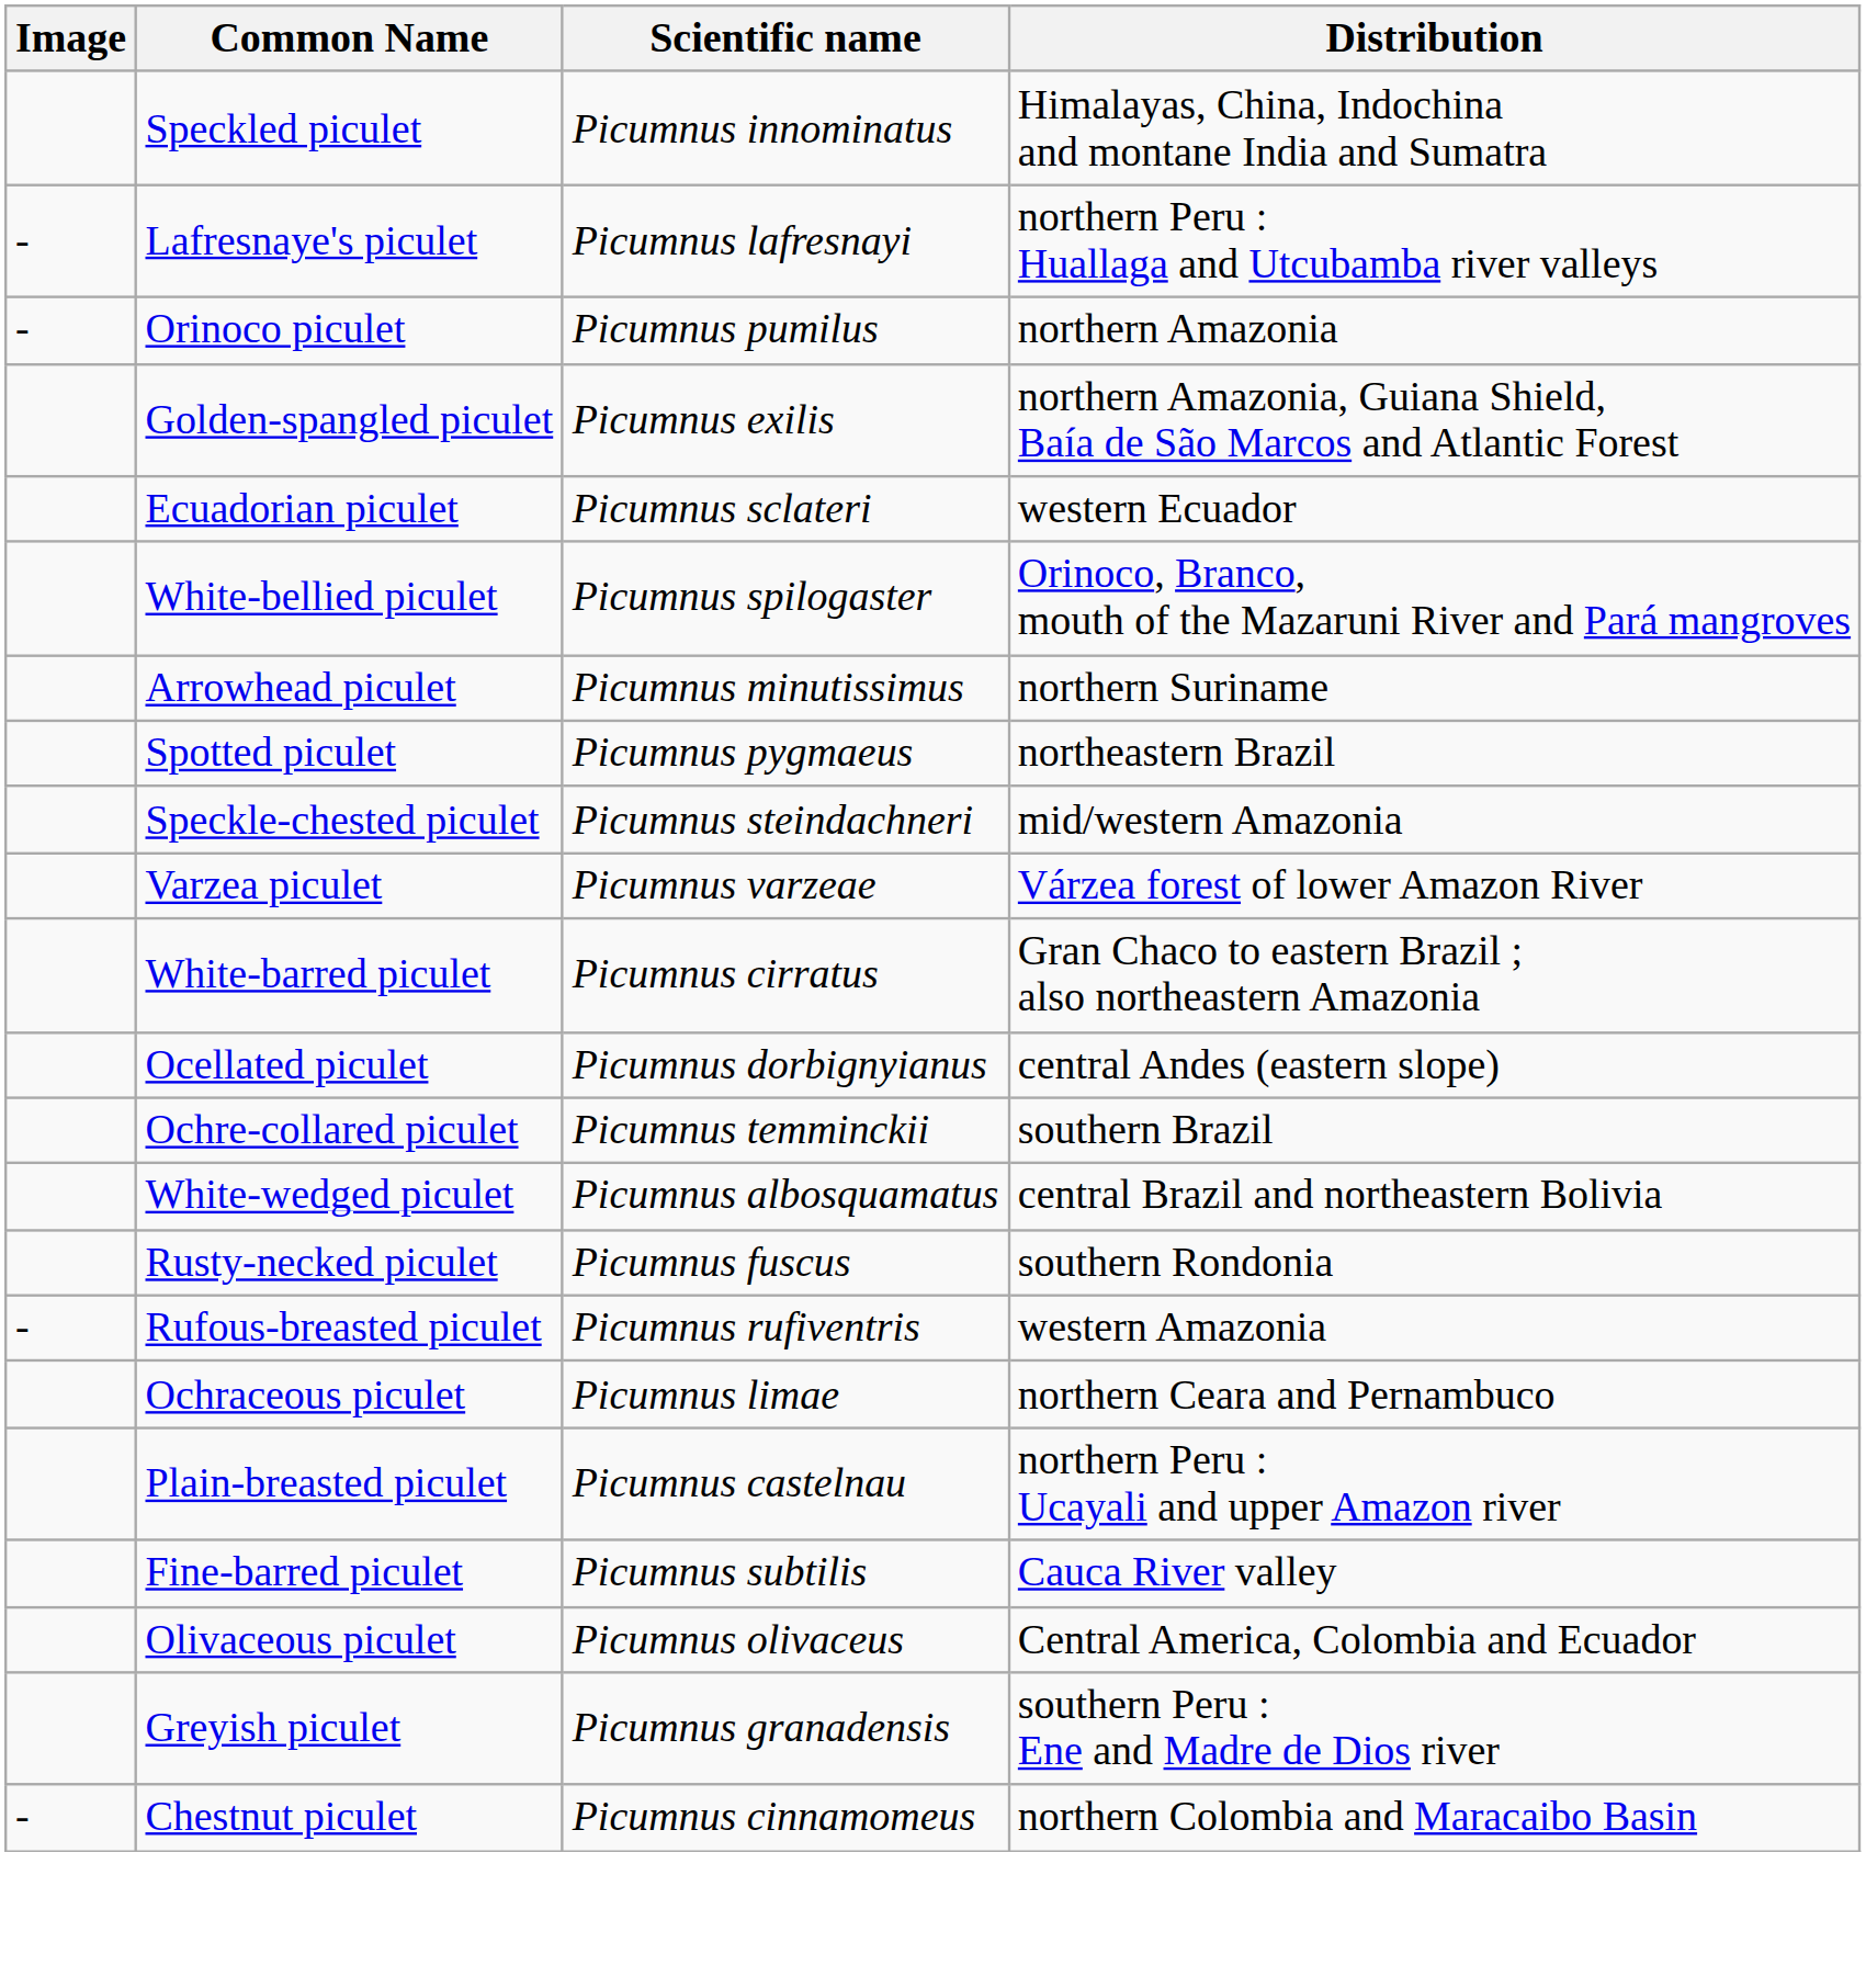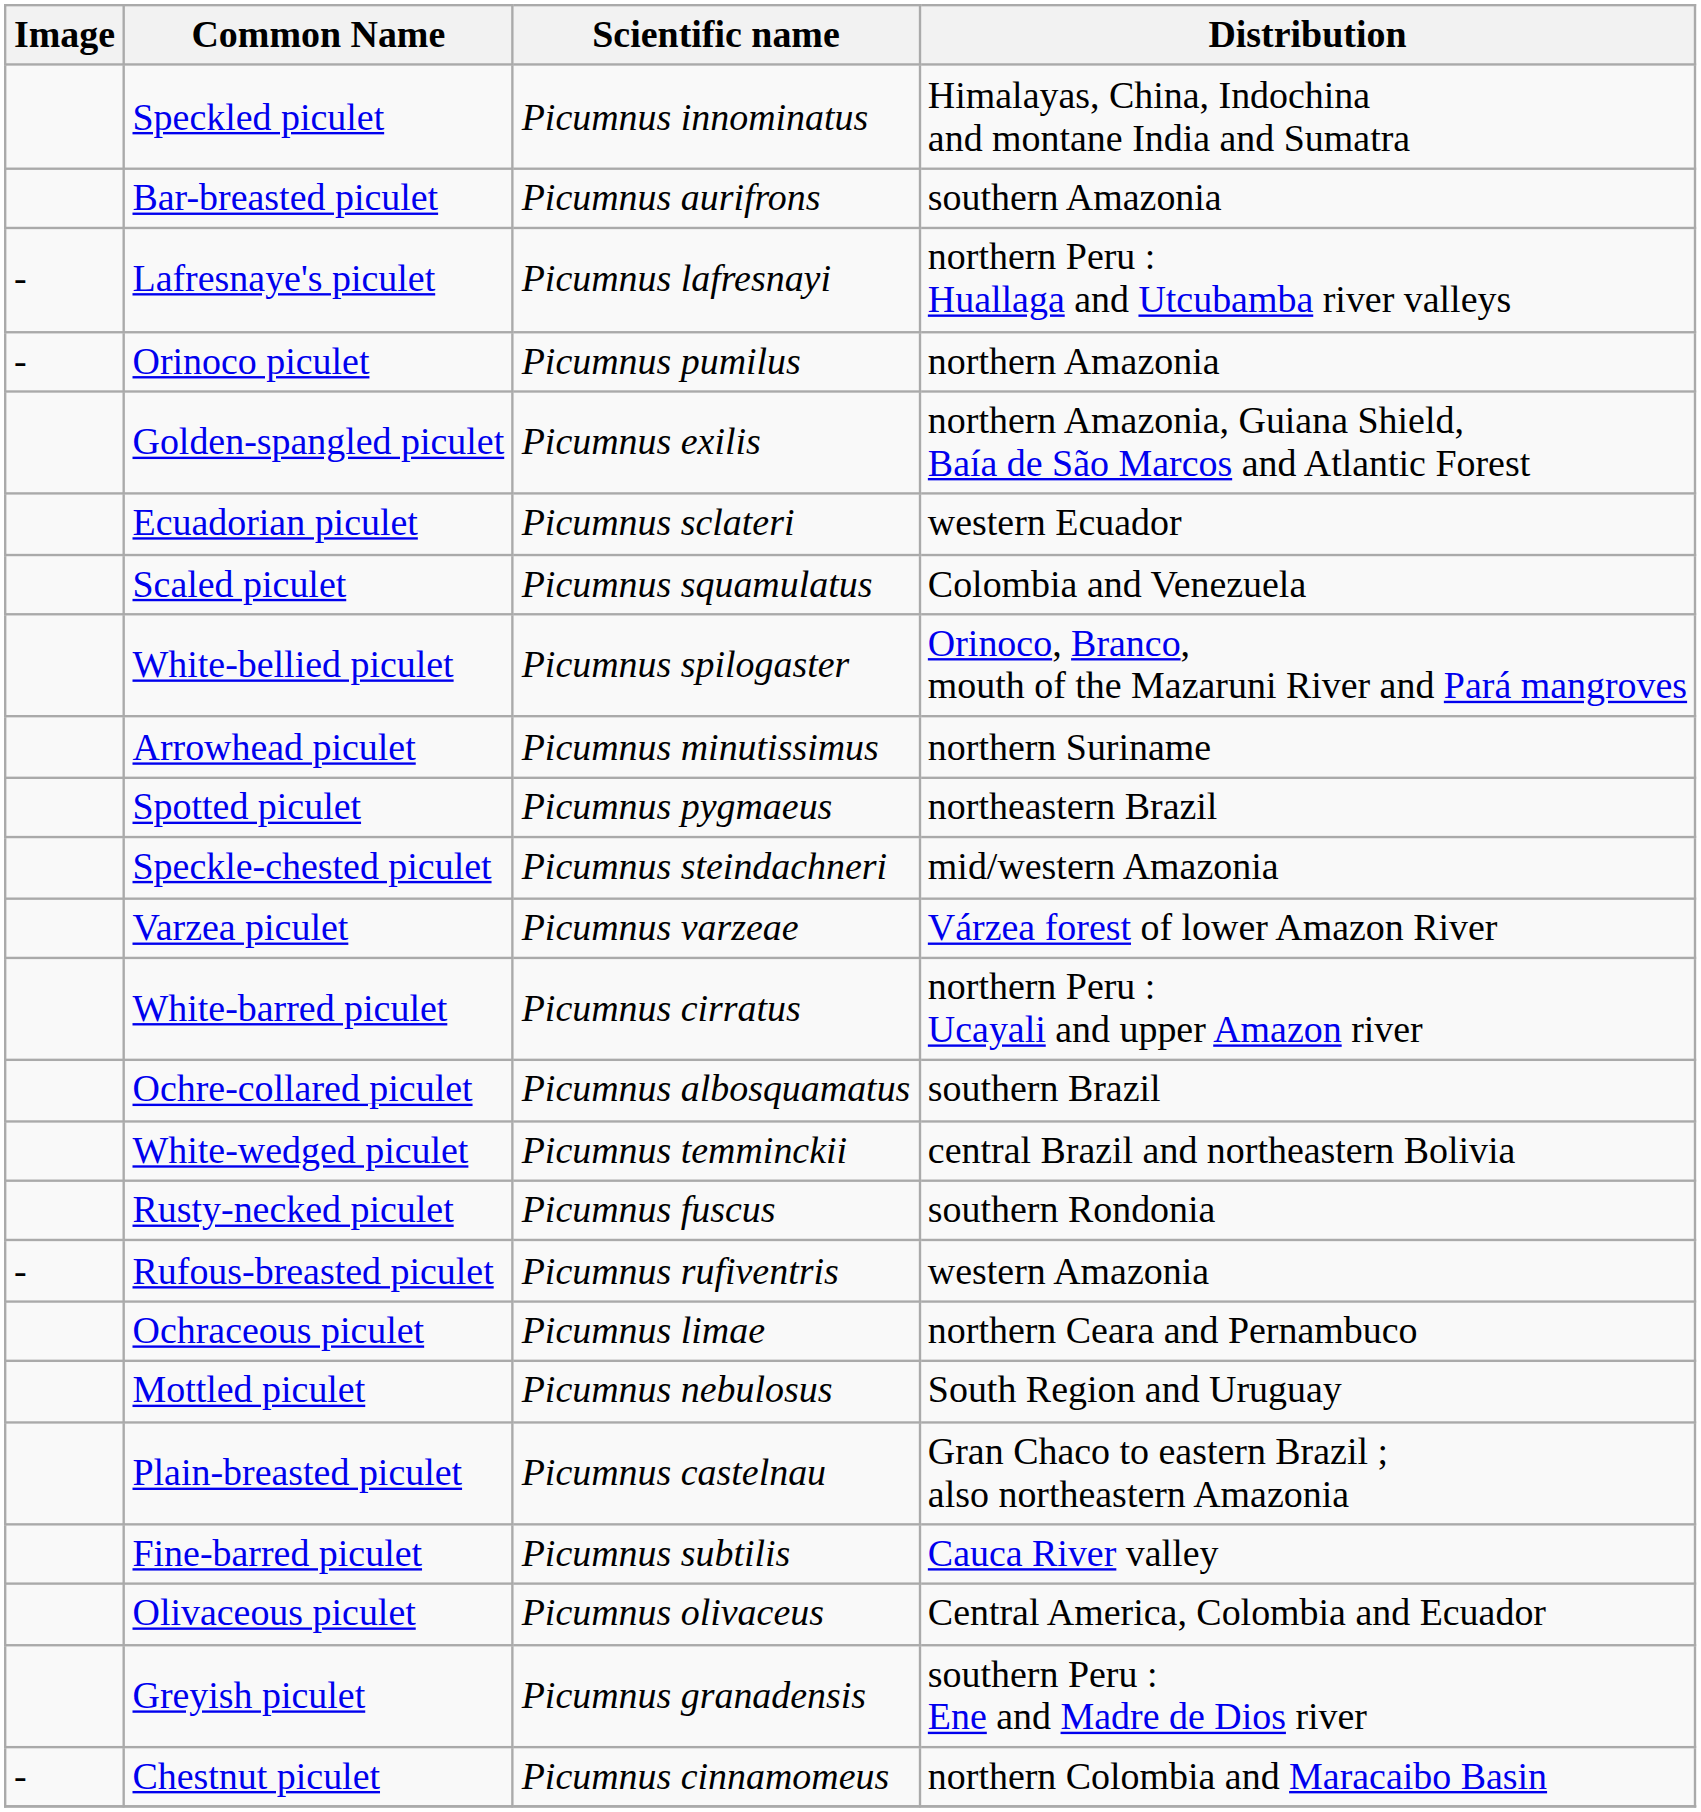+ row: Bar-breasted piculet | Picumnus aurifrons | southern Amazonia
+ row: Scaled piculet | Picumnus squamulatus | Colombia and Venezuela
White-barred piculet | Distribution: Gran Chaco to eastern Brazil ; also northeastern Amazonia -> northern Peru : Ucayali and upper Amazon river
- row: Ocellated piculet | Picumnus dorbignyianus | central Andes (eastern slope)
Ochre-collared piculet | Scientific name: Picumnus temminckii -> Picumnus albosquamatus
White-wedged piculet | Scientific name: Picumnus albosquamatus -> Picumnus temminckii
+ row: Mottled piculet | Picumnus nebulosus | South Region and Uruguay
Plain-breasted piculet | Distribution: northern Peru : Ucayali and upper Amazon river -> Gran Chaco to eastern Brazil ; also northeastern Amazonia
